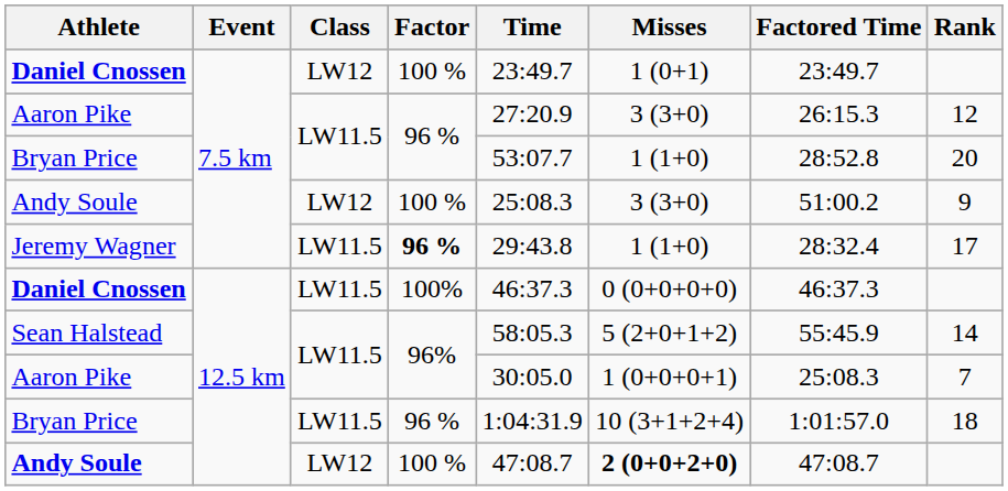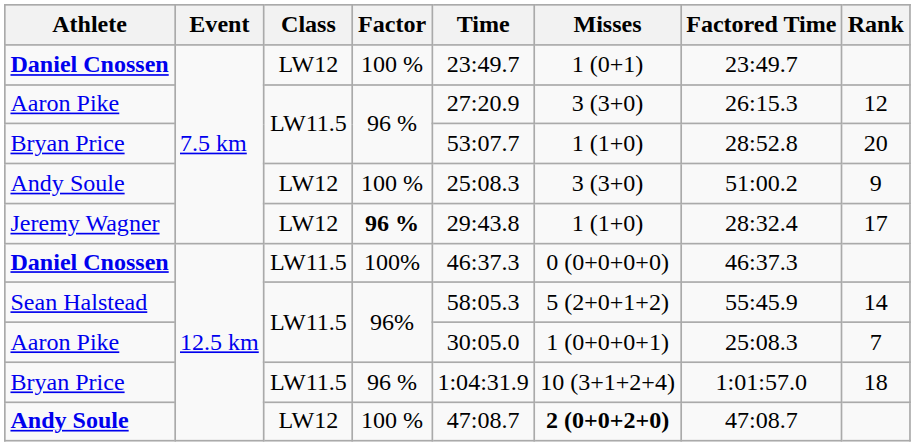Jeremy Wagner | Class: LW11.5 -> LW12
